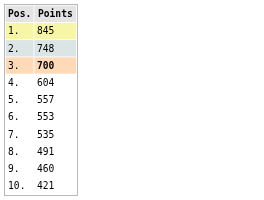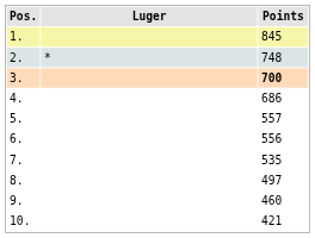+ column: Luger | *
4. | Points: 604 -> 686
6. | Points: 553 -> 556
8. | Points: 491 -> 497
